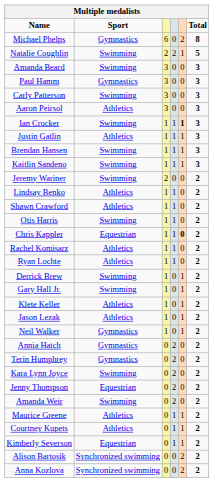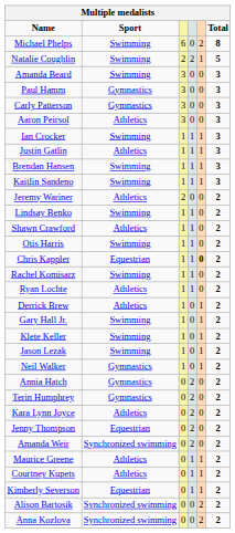Michael Phelps | Sport: Gymnastics -> Swimming
Carly Patterson | Sport: Swimming -> Gymnastics
Ian Crocker | column 5: bold -> normal
Jeremy Wariner | Sport: Swimming -> Athletics
Lindsay Benko | Sport: Athletics -> Swimming
Rachel Komisarz | Sport: Athletics -> Swimming
Derrick Brew | Sport: Swimming -> Athletics
Klete Keller | Sport: Athletics -> Swimming
Jason Lezak | Sport: Athletics -> Swimming
Kara Lynn Joyce | Sport: Swimming -> Athletics
Amanda Weir | Sport: Swimming -> Synchronized swimming
